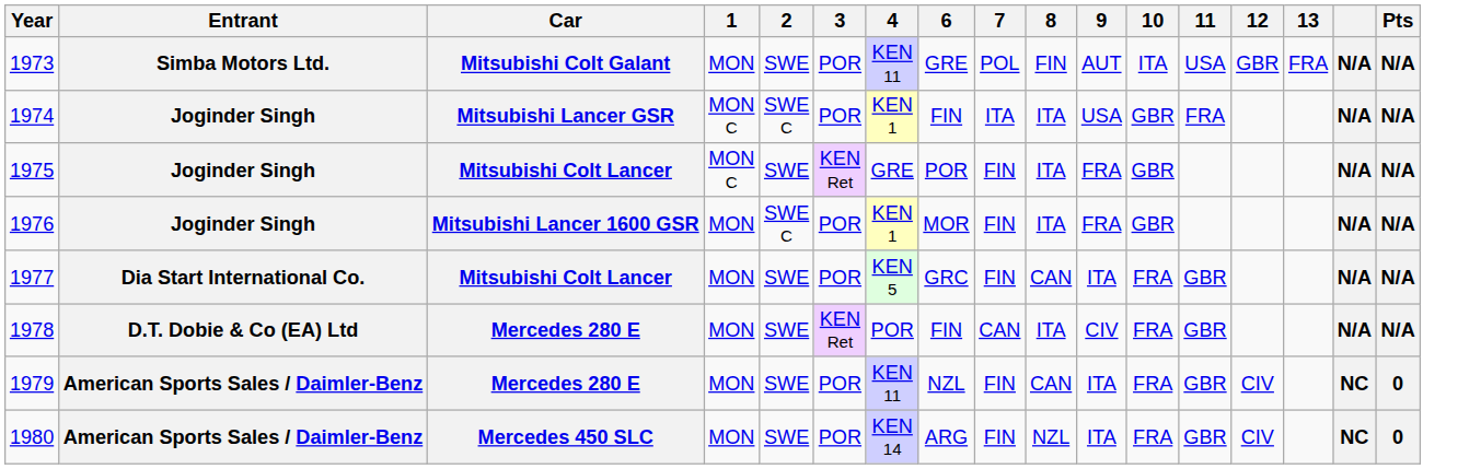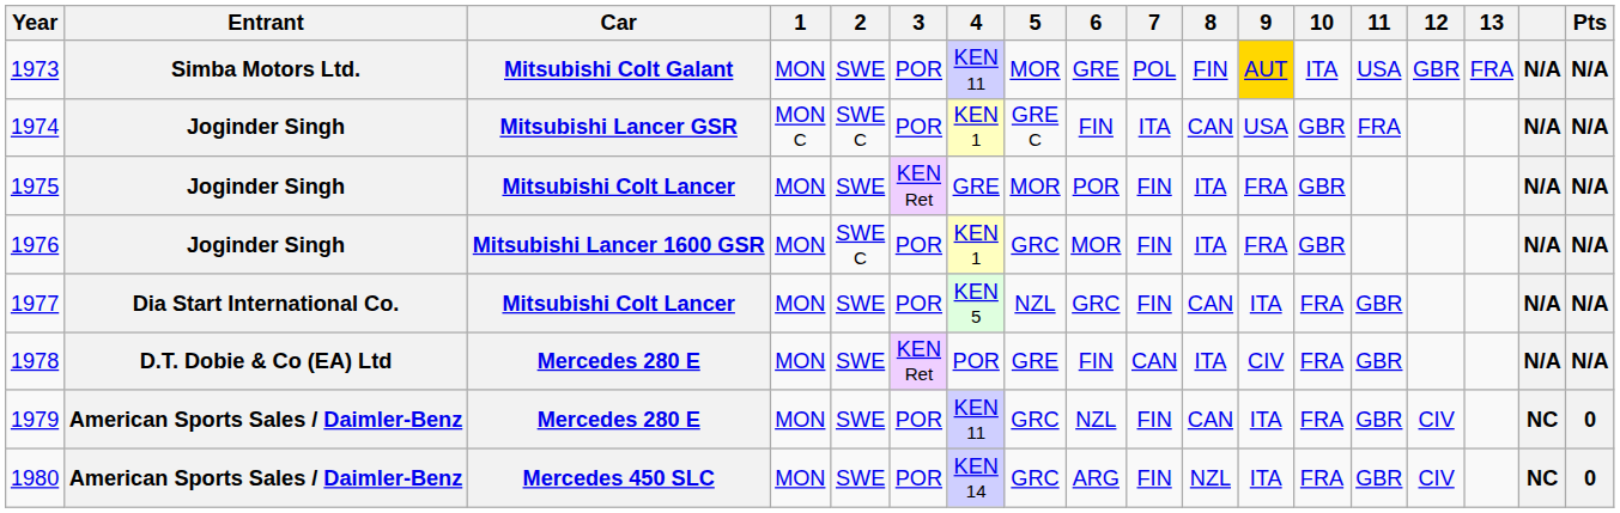+ column: 5 | MOR | GRE C | MOR | GRC | NZL | GRE | GRC | GRC
1973 | 9: no background -> gold background
1974 | 8: ITA -> CAN
1975 | 1: MON C -> MON
